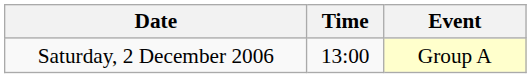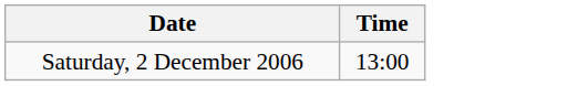- column: Event | Group A
